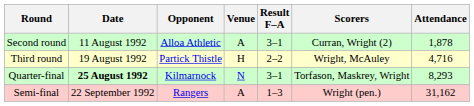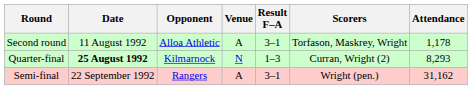Second round | Scorers: Curran, Wright (2) -> Torfason, Maskrey, Wright
Second round | Attendance: 1,878 -> 1,178
- row: Third round | 19 August 1992 | Partick Thistle | H | 2–2 | Wright, McAuley | 4,716
Quarter-final | Result F–A: 3–1 -> 1–3
Quarter-final | Scorers: Torfason, Maskrey, Wright -> Curran, Wright (2)
Semi-final | Result F–A: 1–3 -> 3–1
